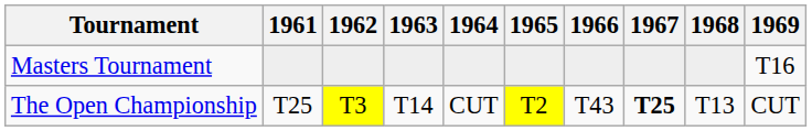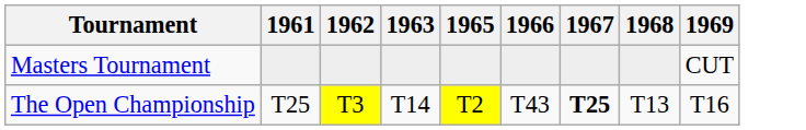- column: 1964 | CUT
Masters Tournament | 1969: T16 -> CUT
The Open Championship | 1969: CUT -> T16
